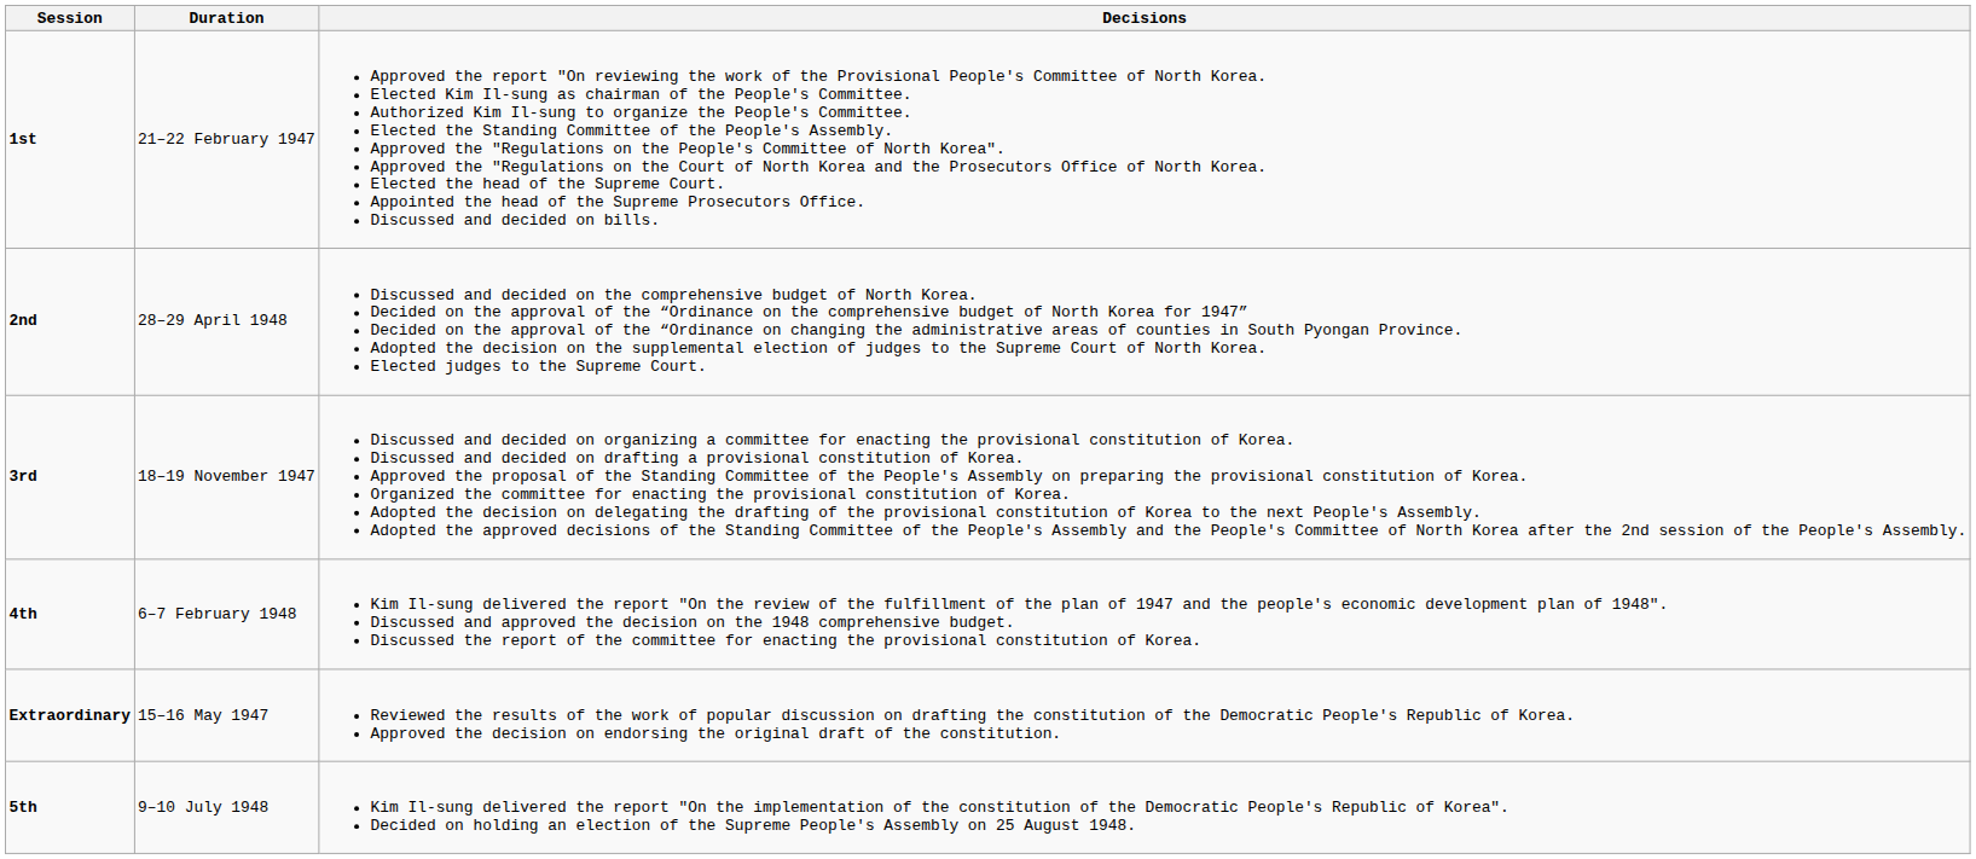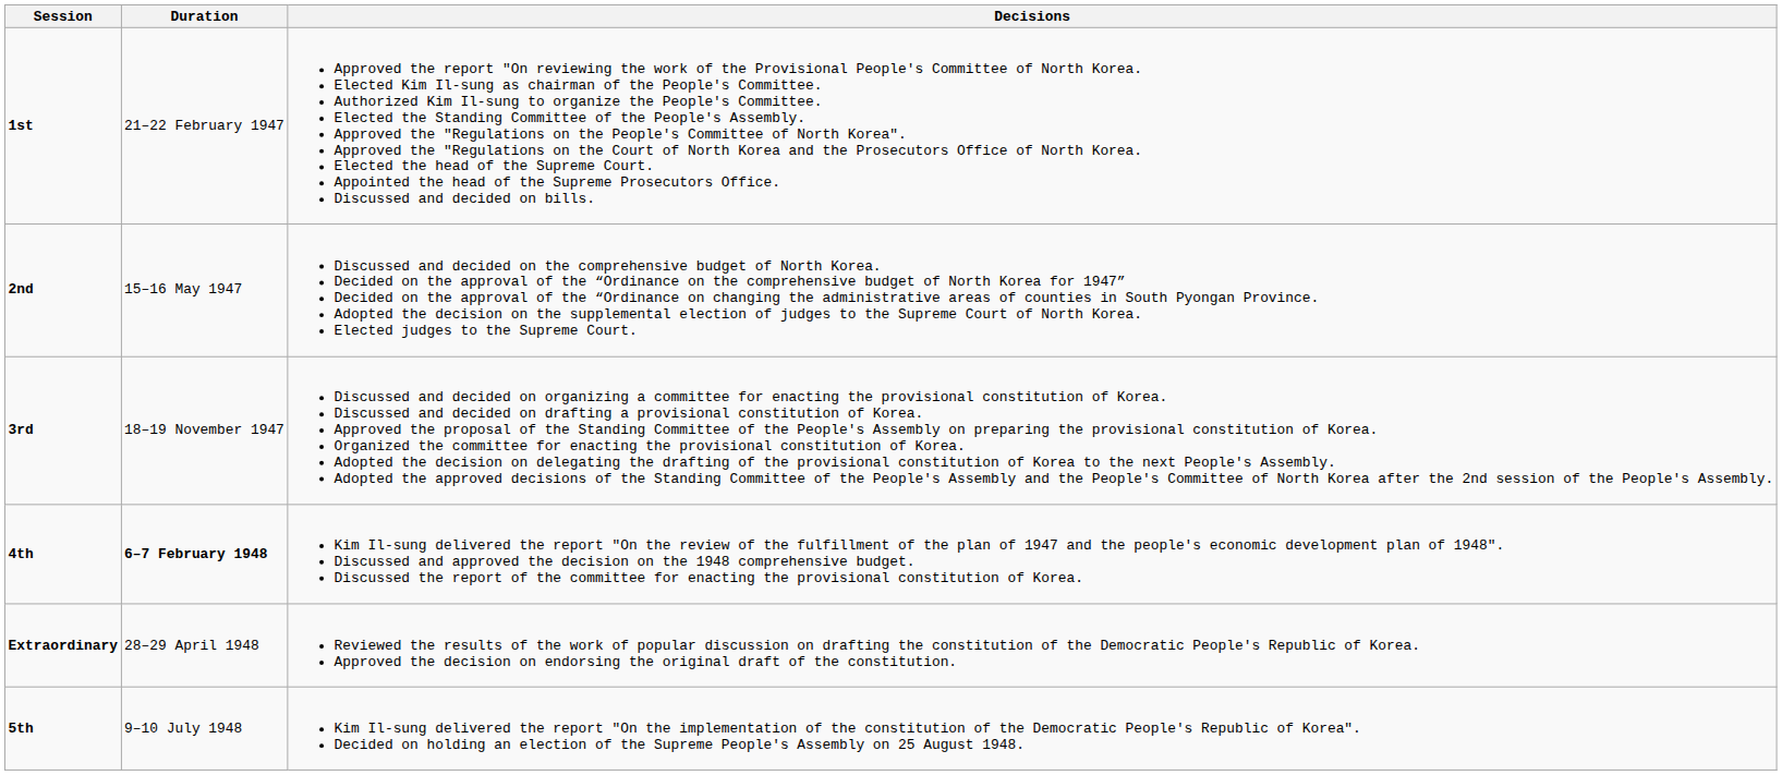2nd | Duration: 28–29 April 1948 -> 15–16 May 1947
4th | Duration: normal -> bold
Extraordinary | Duration: 15–16 May 1947 -> 28–29 April 1948
